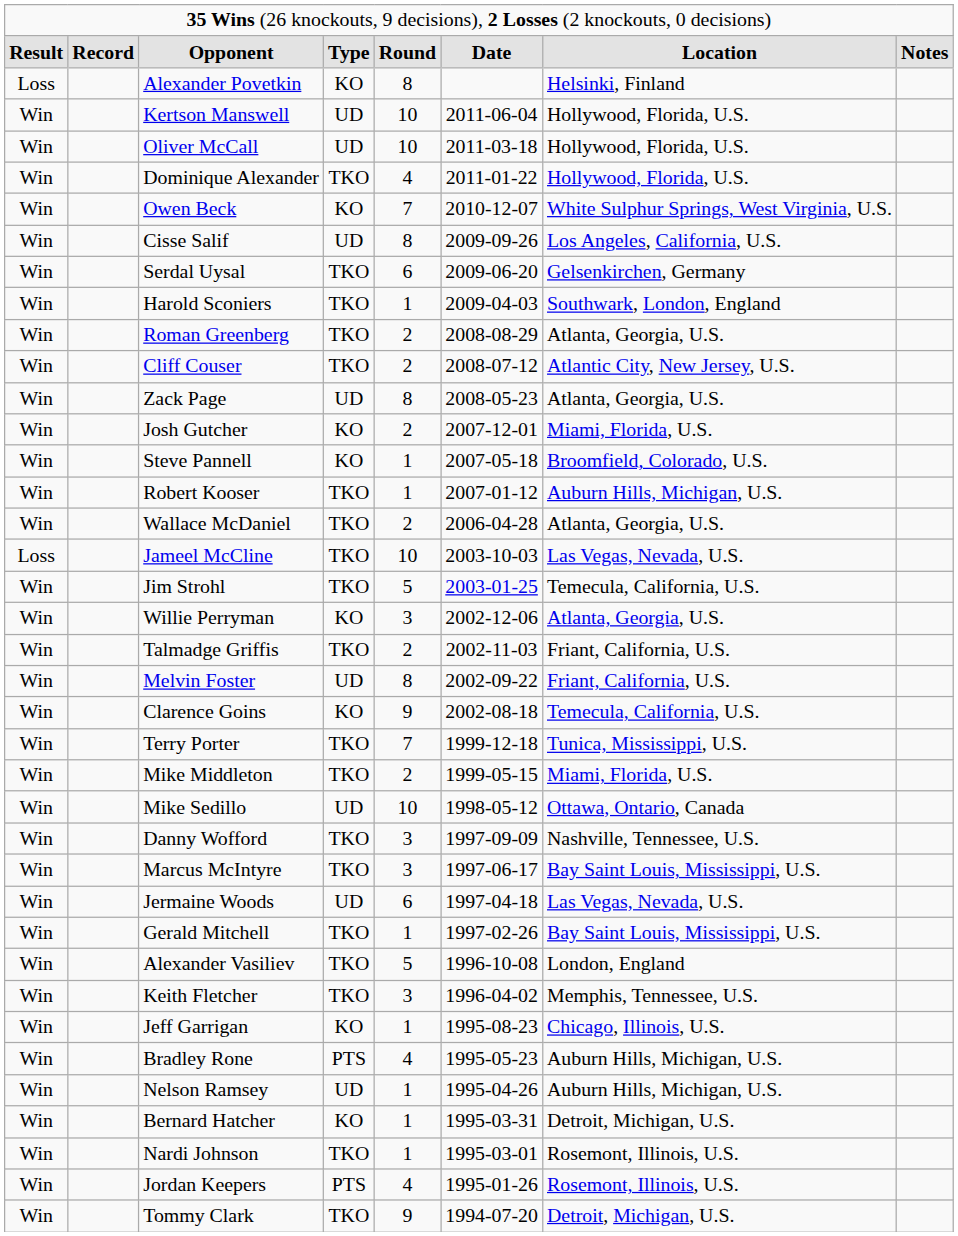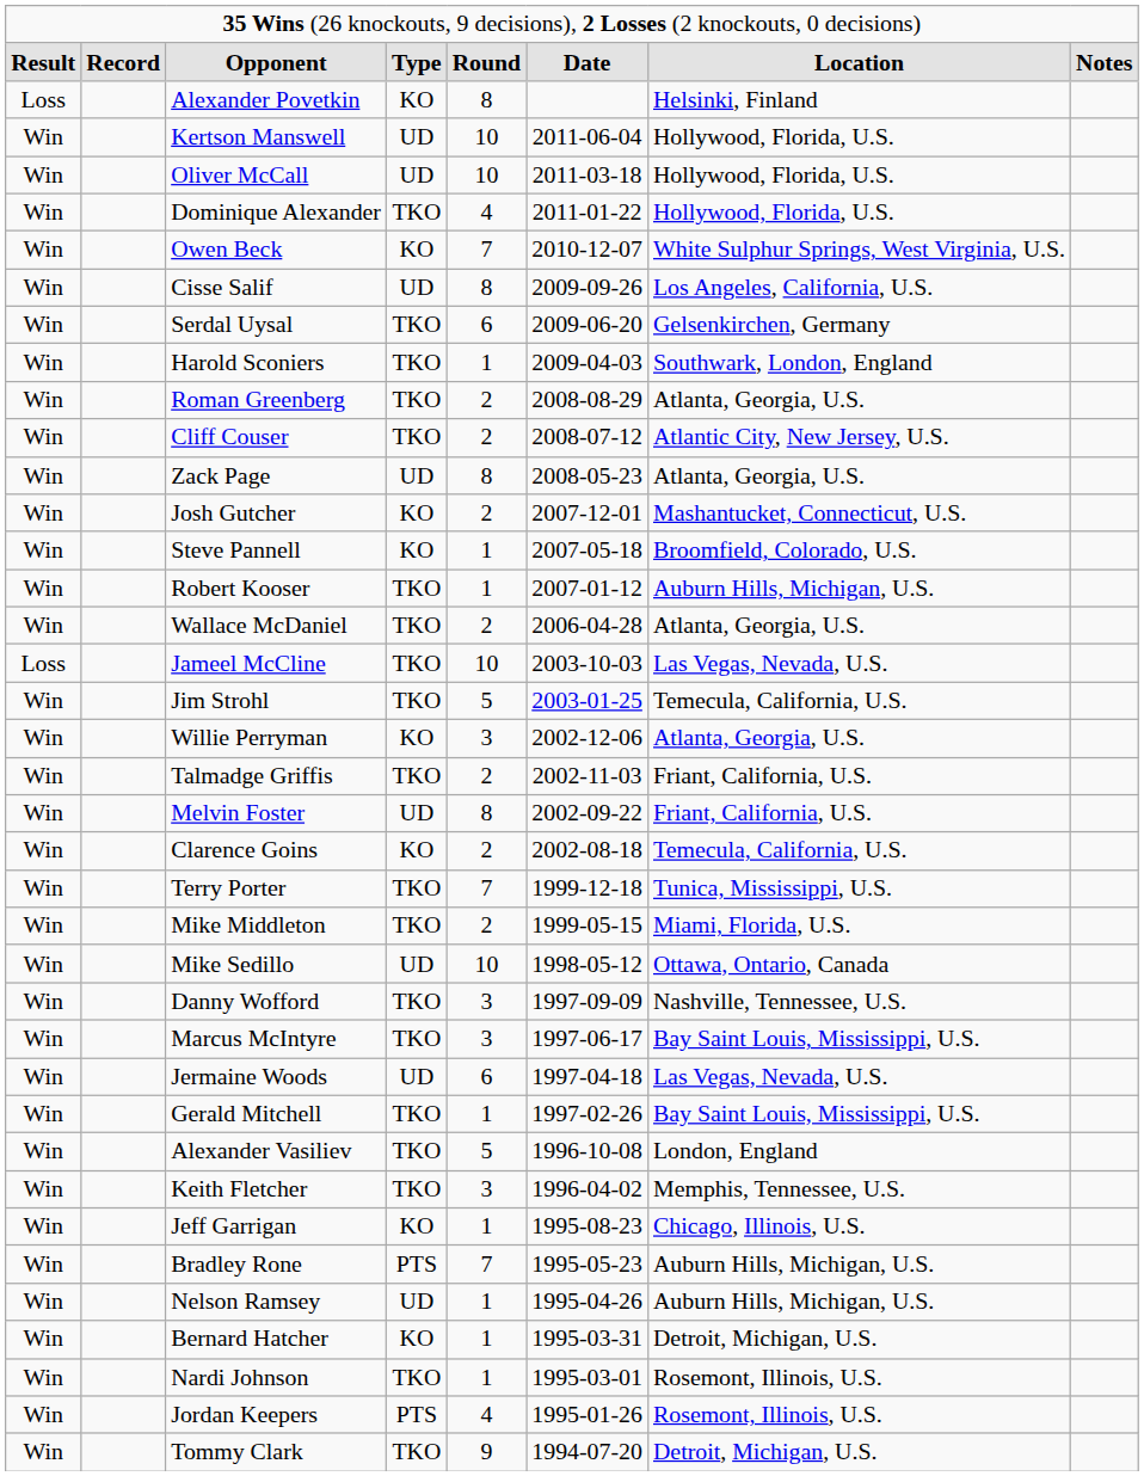Josh Gutcher | column 7: Miami, Florida, U.S. -> Mashantucket, Connecticut, U.S.
Clarence Goins | column 5: 9 -> 2
Bradley Rone | column 5: 4 -> 7
